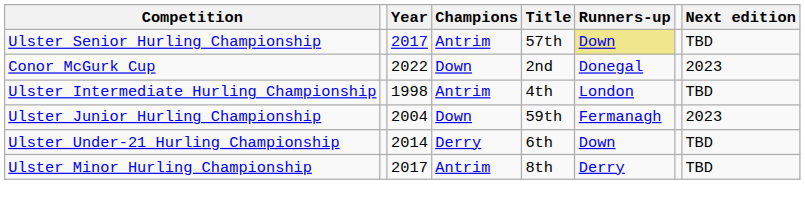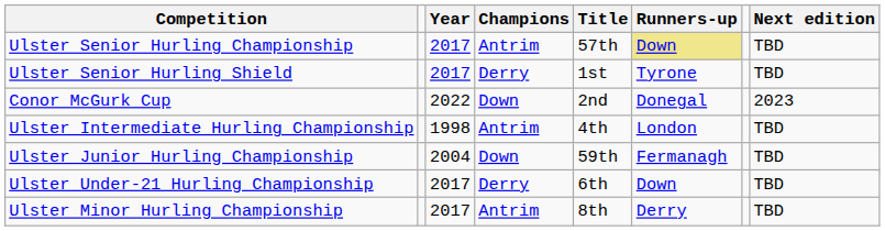+ row: Ulster Senior Hurling Shield | 2017 | Derry | 1st | Tyrone | TBD
Ulster Junior Hurling Championship | Next edition: 2023 -> TBD
Ulster Under-21 Hurling Championship | Year: 2014 -> 2017
